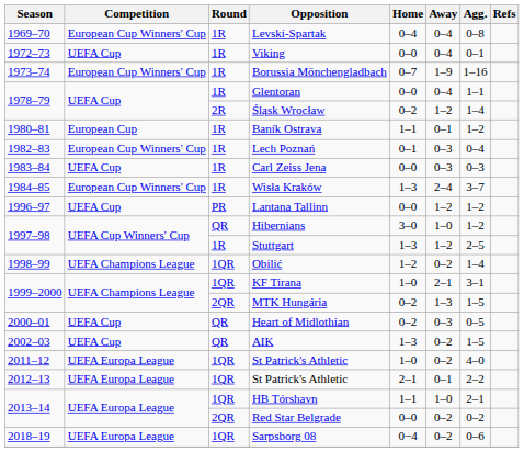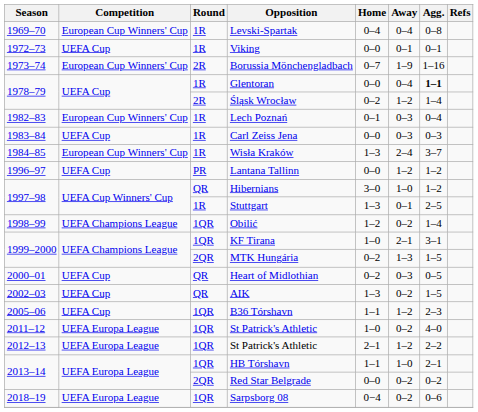Viking | Away: 0–4 -> 0–1
Borussia Mönchengladbach | Round: 1R -> 2R
Glentoran | Agg.: normal -> bold
- row: 1980–81 | European Cup | 1R | Baník Ostrava | 1–1 | 0–1 | 1–2
Stuttgart | Away: 1–2 -> 0–1
+ row: 2005–06 | UEFA Cup | 1QR | B36 Tórshavn | 1–1 | 1–2 | 2–3
2012–13 / St Patrick's Athletic | Away: 0–1 -> 1–2
